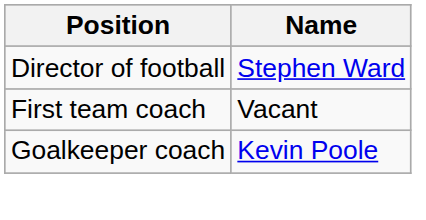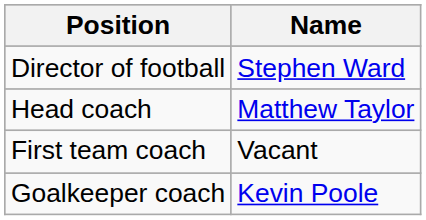+ row: Head coach | Matthew Taylor
